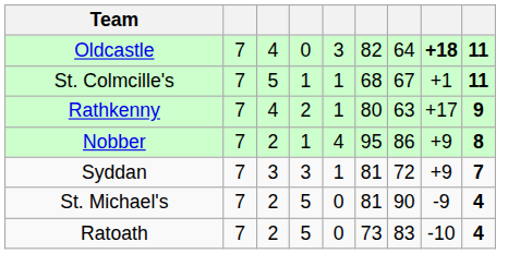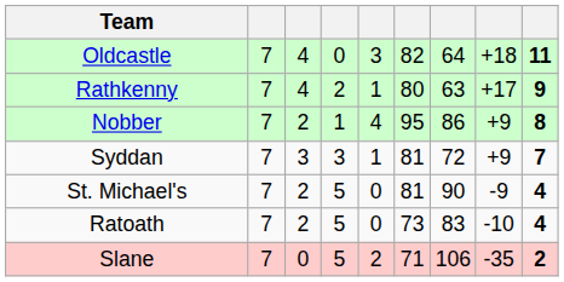Oldcastle | column 8: bold -> normal
- row: St. Colmcille's | 7 | 5 | 1 | 1 | 68 | 67 | +1 | 11
+ row: Slane | 7 | 0 | 5 | 2 | 71 | 106 | -35 | 2
